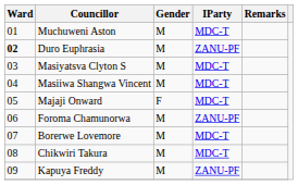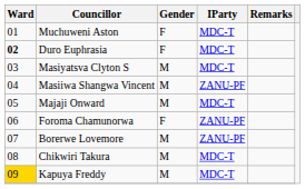Muchuweni Aston | Gender: M -> F
Duro Euphrasia | Gender: M -> F
Duro Euphrasia | IParty: ZANU-PF -> MDC-T
Masiiwa Shangwa Vincent | IParty: MDC-T -> ZANU-PF
Majaji Onward | Gender: F -> M
Foroma Chamunorwa | Gender: M -> F
Borerwe Lovemore | IParty: MDC-T -> ZANU-PF
Kapuya Freddy | Ward: no background -> gold background
Kapuya Freddy | IParty: ZANU-PF -> MDC-T
